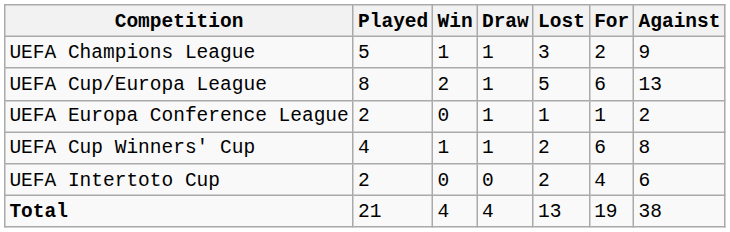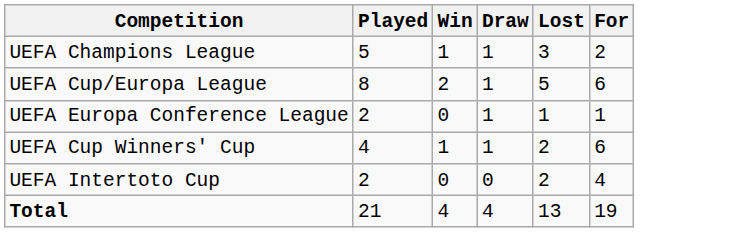- column: Against | 9 | 13 | 2 | 8 | 6 | 38
